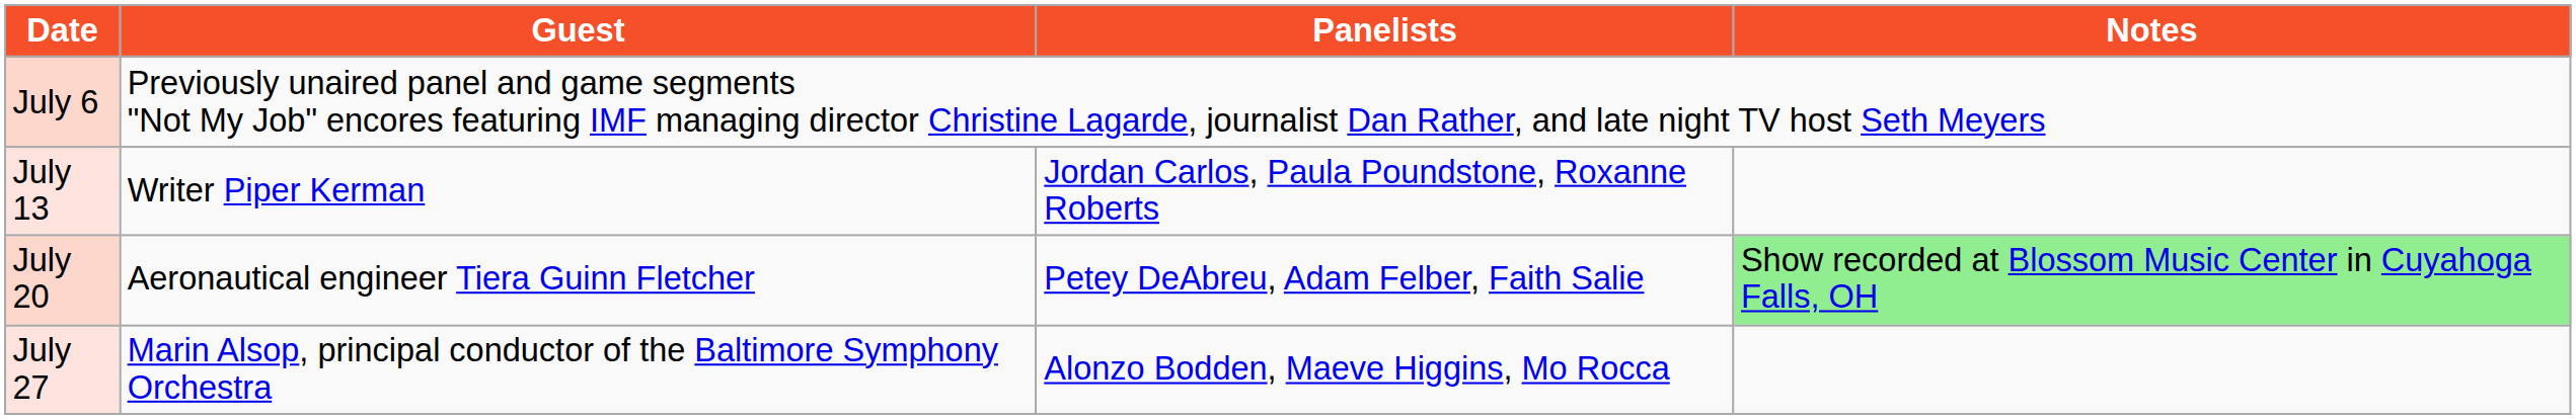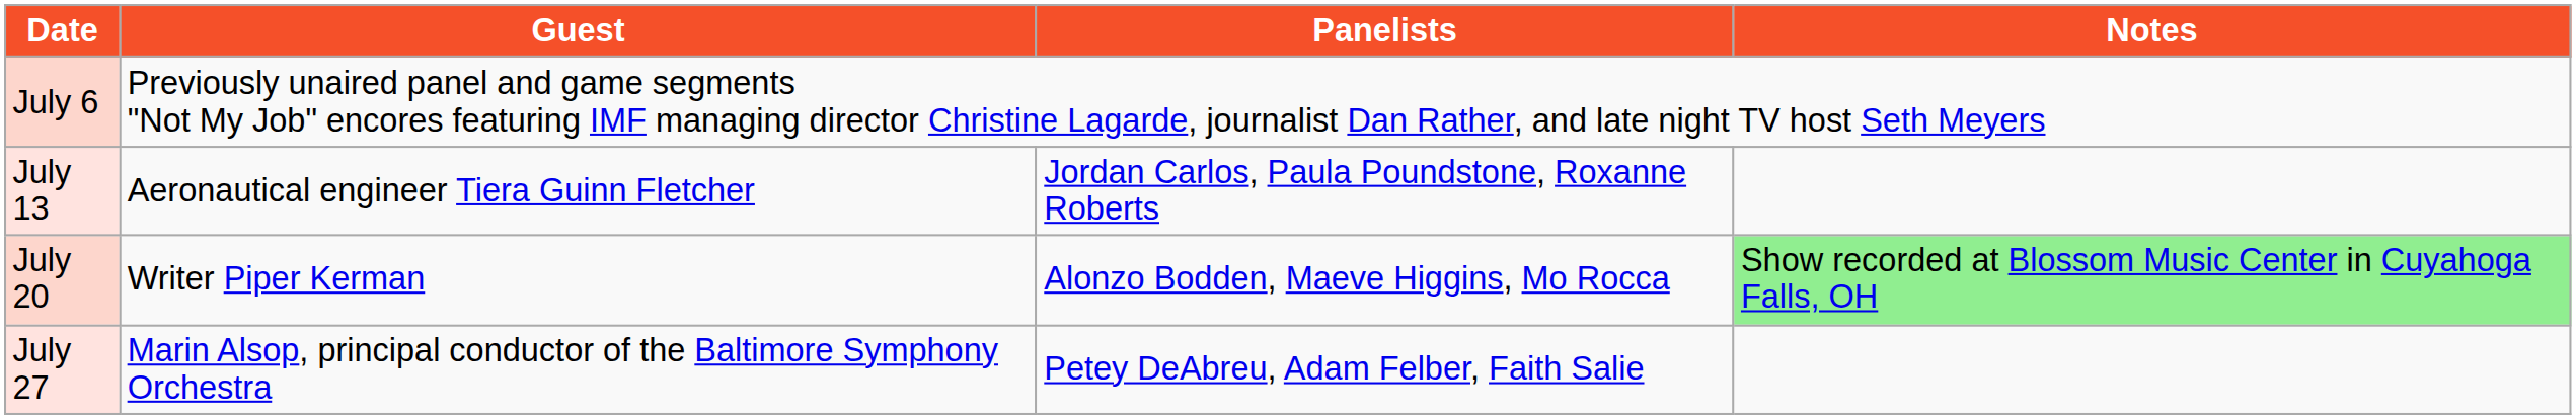July 13 | Guest: Writer Piper Kerman -> Aeronautical engineer Tiera Guinn Fletcher
July 20 | Guest: Aeronautical engineer Tiera Guinn Fletcher -> Writer Piper Kerman
July 20 | Panelists: Petey DeAbreu, Adam Felber, Faith Salie -> Alonzo Bodden, Maeve Higgins, Mo Rocca
July 27 | Panelists: Alonzo Bodden, Maeve Higgins, Mo Rocca -> Petey DeAbreu, Adam Felber, Faith Salie
